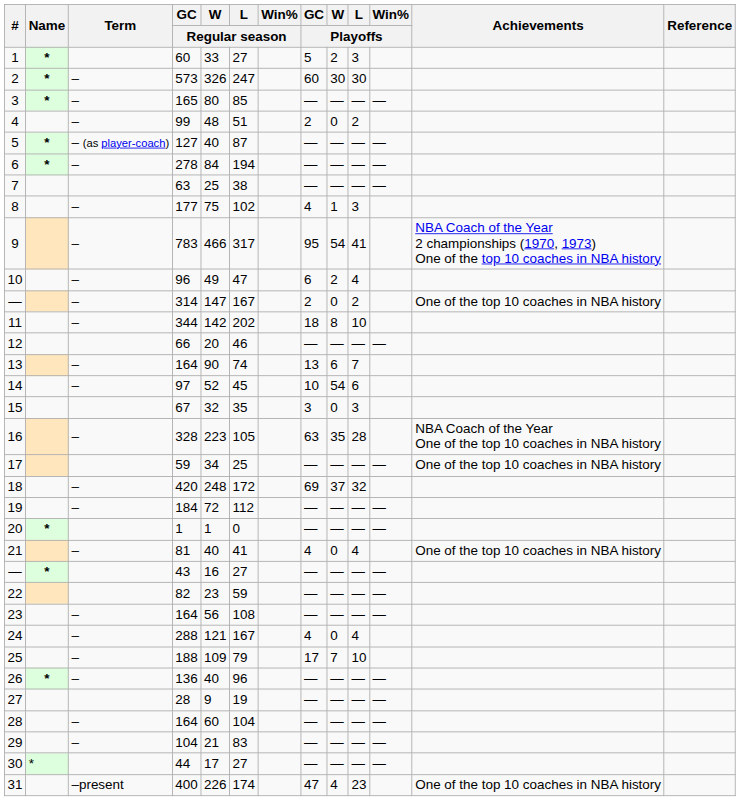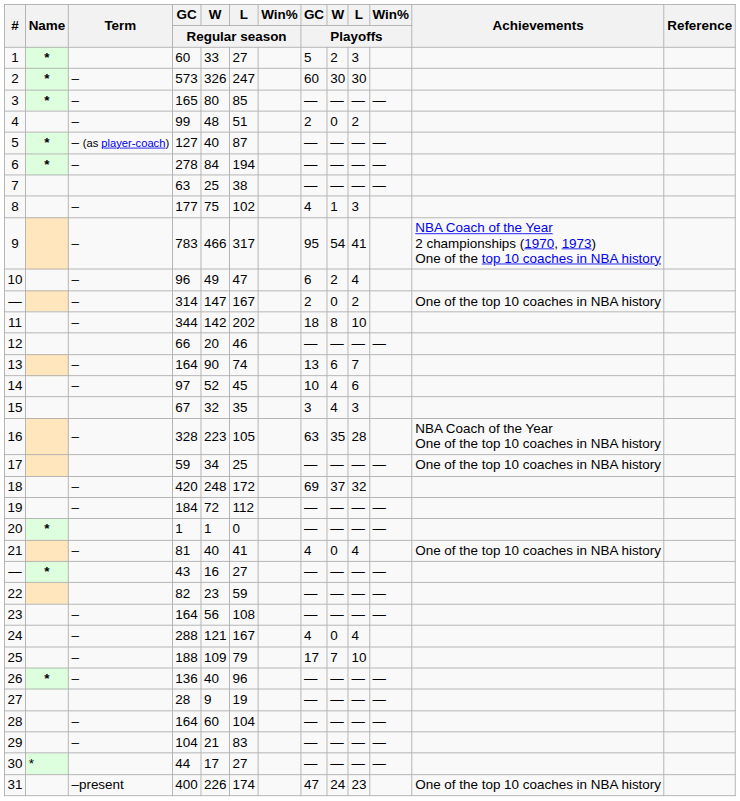14 | W / Playoffs: 54 -> 4
15 | W / Playoffs: 0 -> 4
31 | W / Playoffs: 4 -> 24
